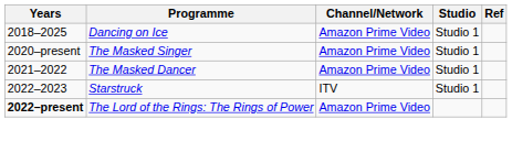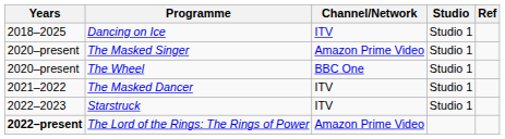Dancing on Ice | Channel/Network: Amazon Prime Video -> ITV
+ row: 2020–present | The Wheel | BBC One | Studio 1
The Masked Dancer | Channel/Network: Amazon Prime Video -> ITV
